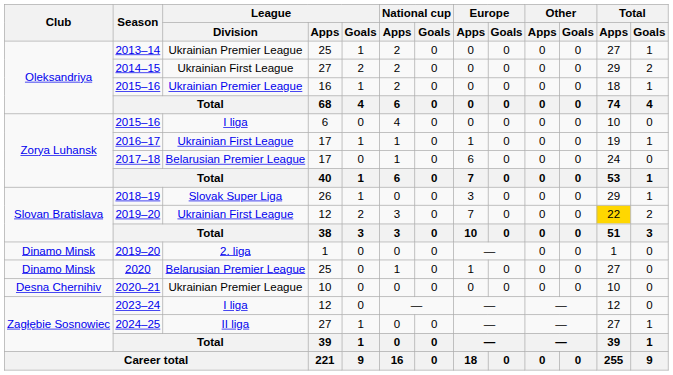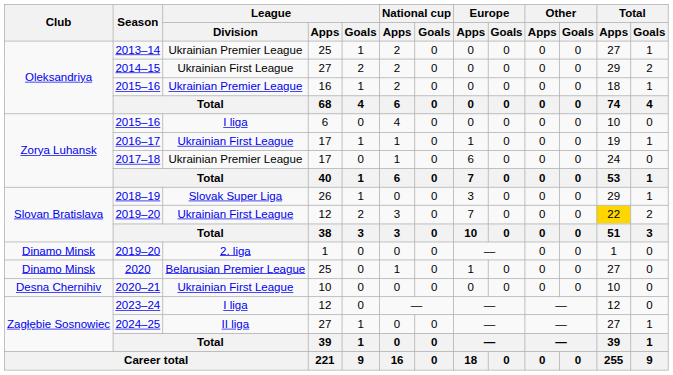2017–18 | League / Division: Belarusian Premier League -> Ukrainian Premier League
2020–21 | League / Division: Ukrainian Premier League -> Ukrainian First League
